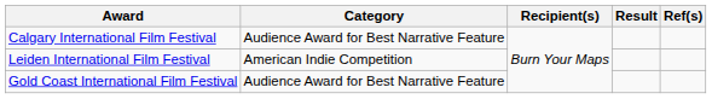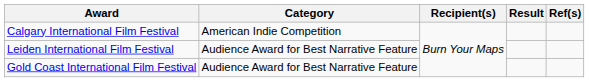Calgary International Film Festival | Category: Audience Award for Best Narrative Feature -> American Indie Competition
Leiden International Film Festival | Category: American Indie Competition -> Audience Award for Best Narrative Feature
